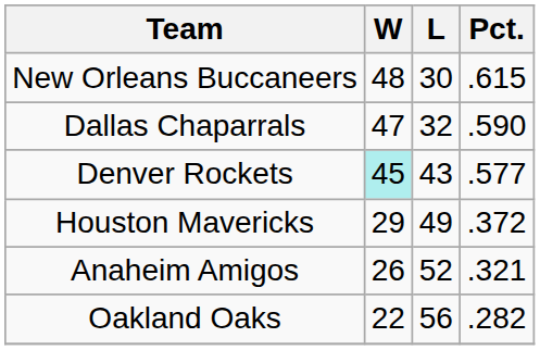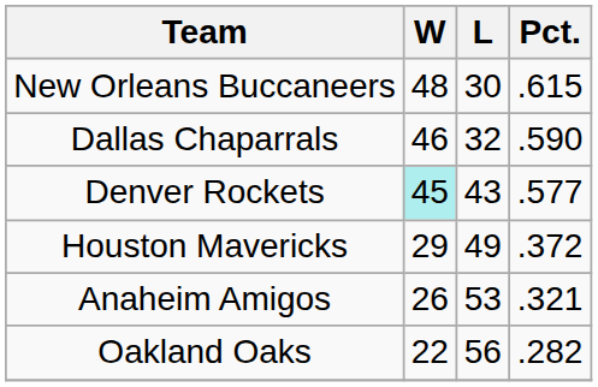Dallas Chaparrals | W: 47 -> 46
Anaheim Amigos | L: 52 -> 53
